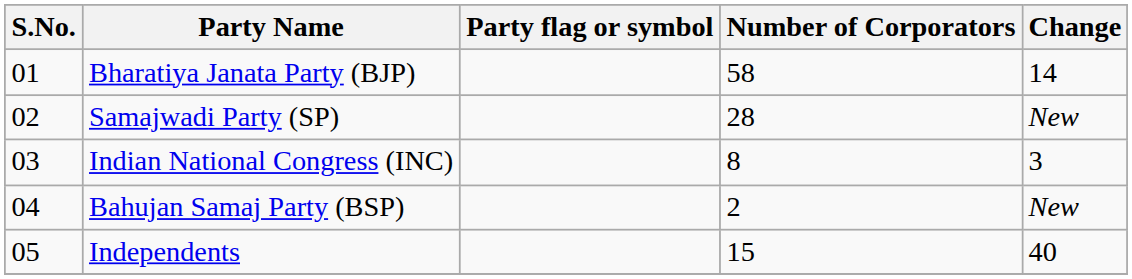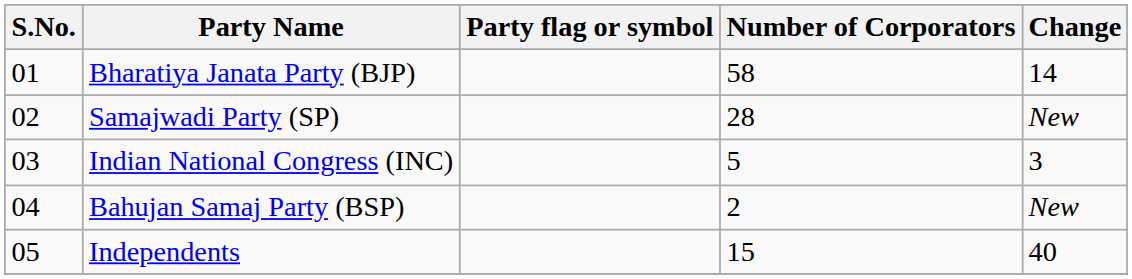Indian National Congress (INC) | Number of Corporators: 8 -> 5
